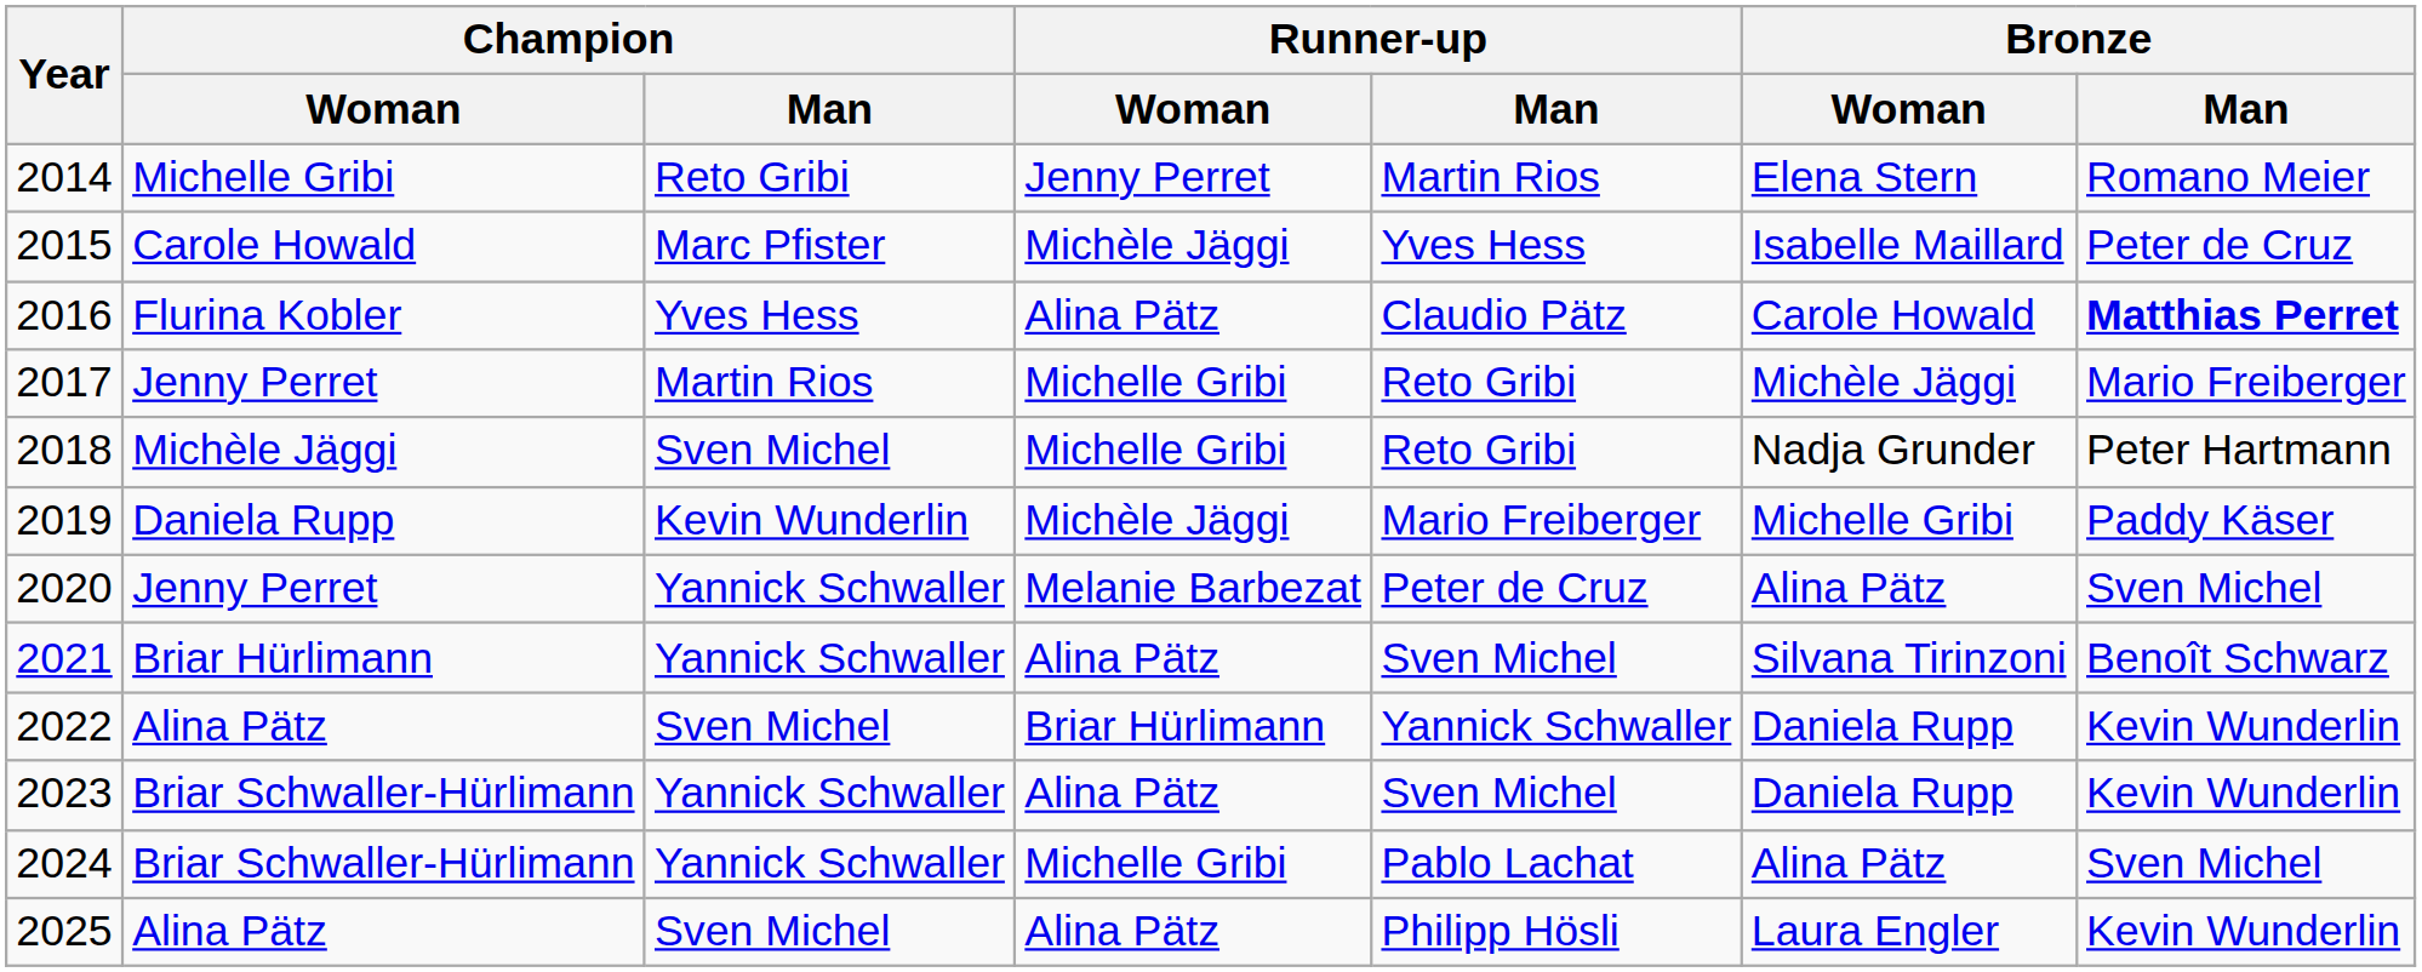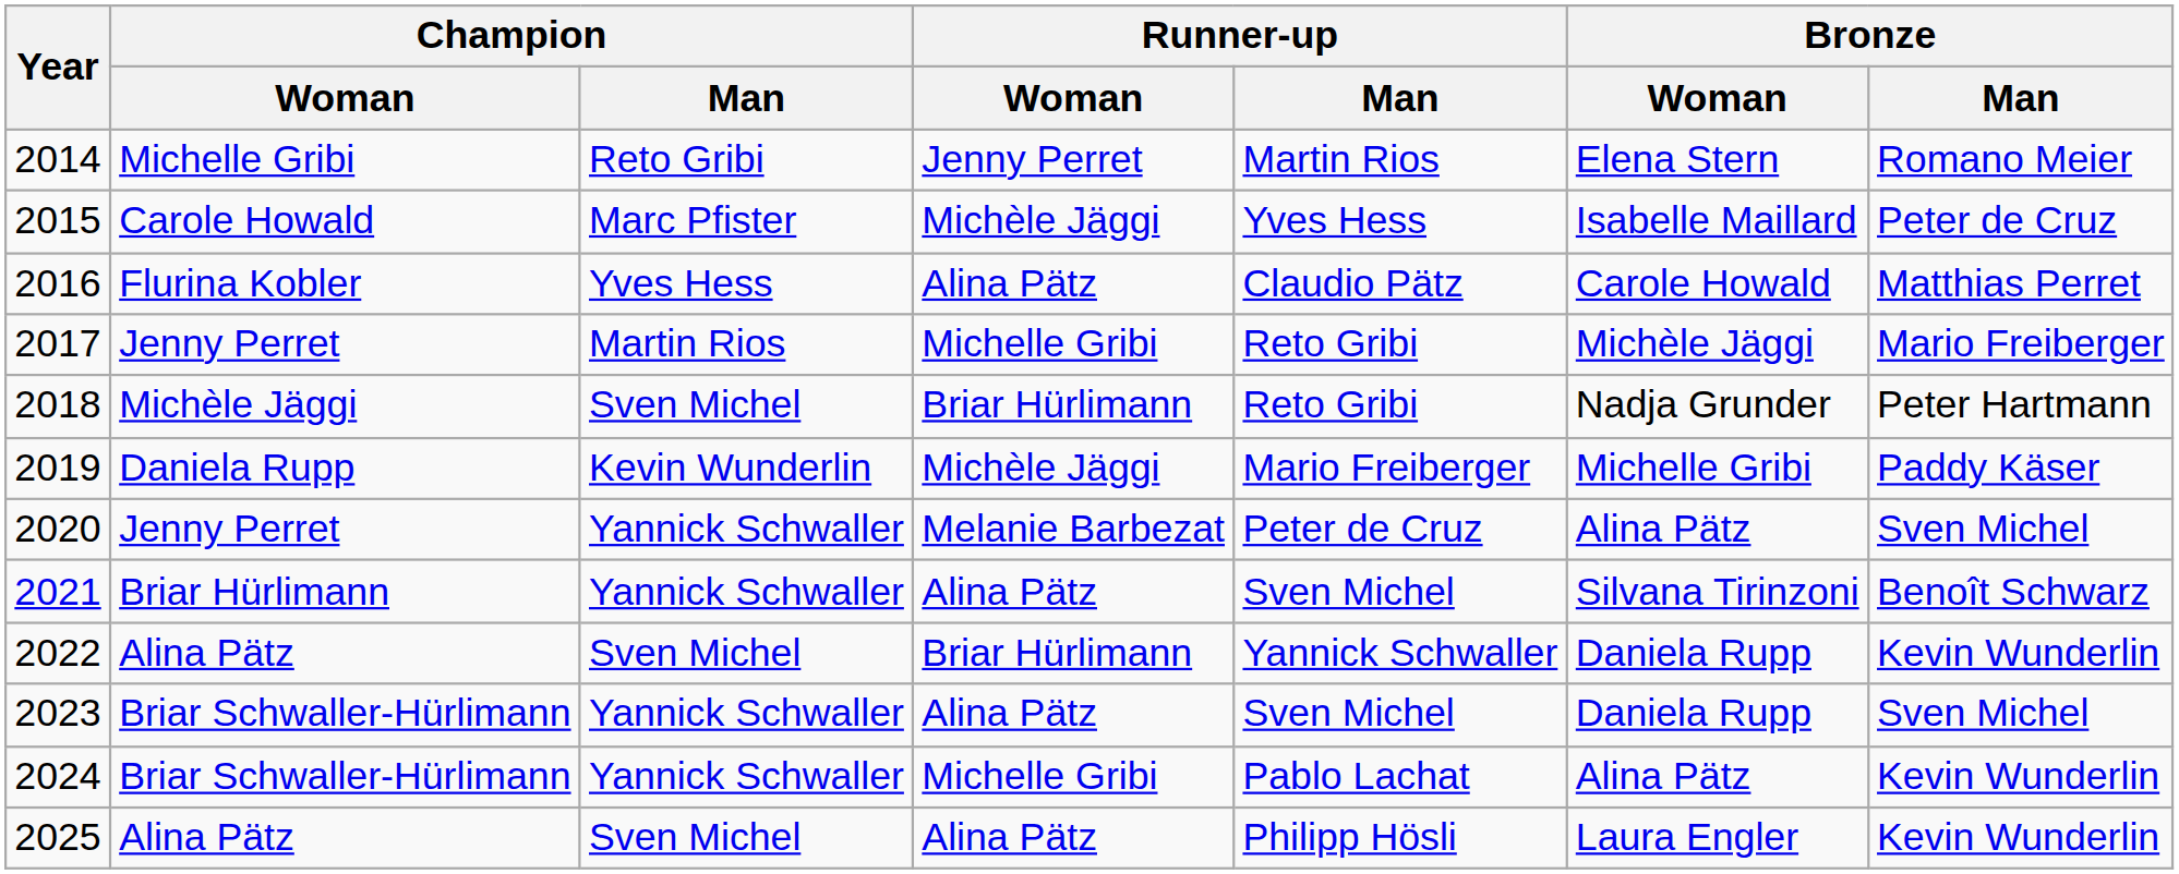2016 | Bronze / Man: bold -> normal
2018 | Runner-up / Woman: Michelle Gribi -> Briar Hürlimann
2023 | Bronze / Man: Kevin Wunderlin -> Sven Michel
2024 | Bronze / Man: Sven Michel -> Kevin Wunderlin
